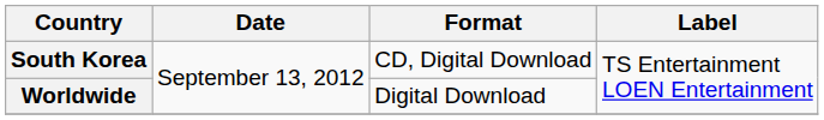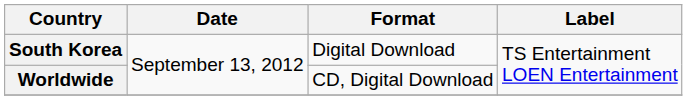South Korea | Format: CD, Digital Download -> Digital Download
Worldwide | Format: Digital Download -> CD, Digital Download
